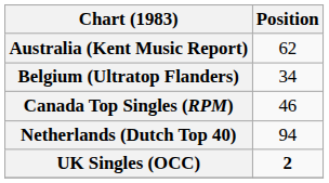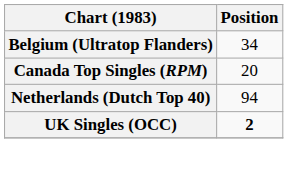- row: Australia (Kent Music Report) | 62
Canada Top Singles (RPM) | Position: 46 -> 20
